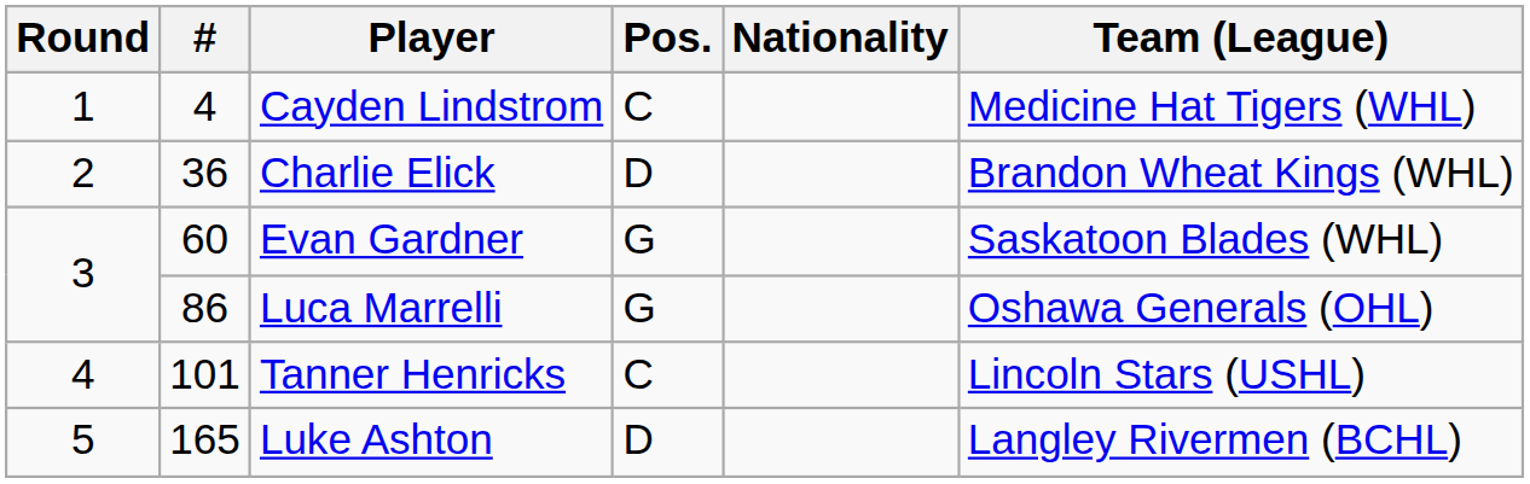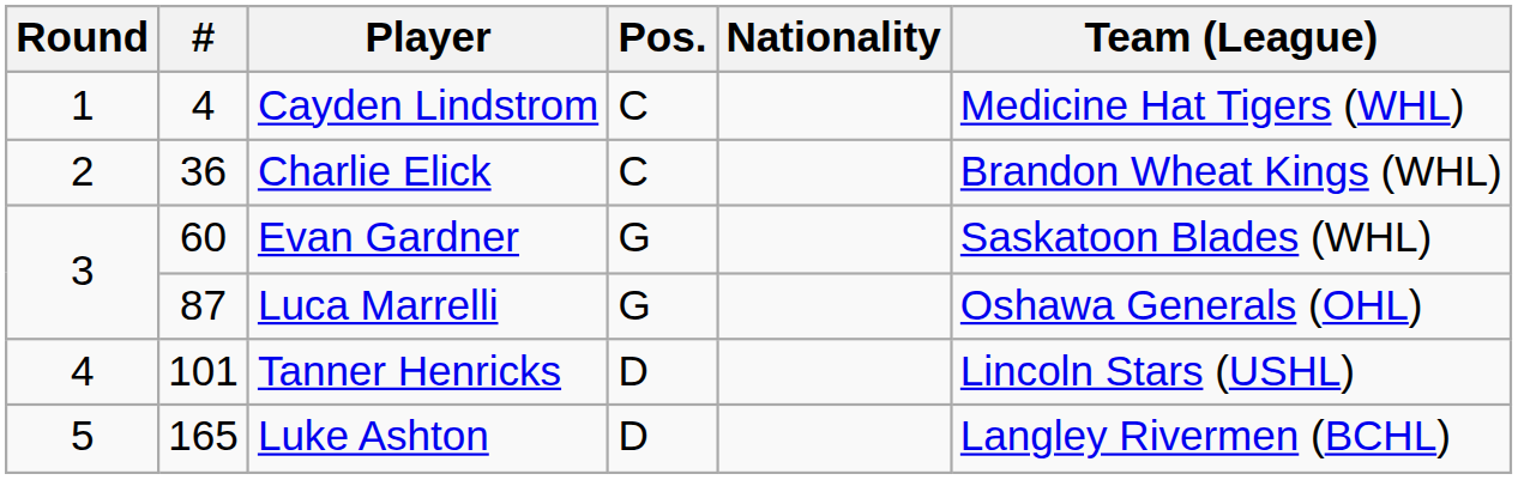Charlie Elick | Pos.: D -> C
Luca Marrelli | #: 86 -> 87
Tanner Henricks | Pos.: C -> D
